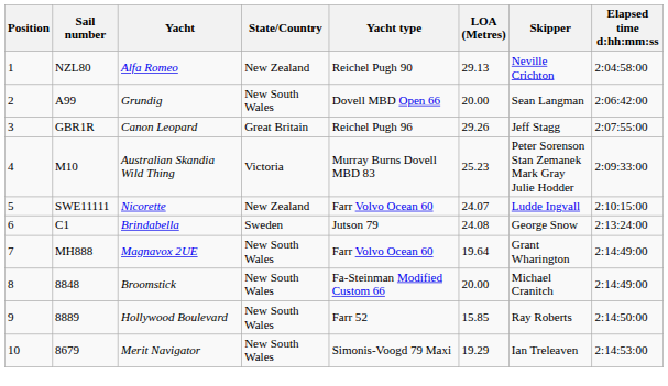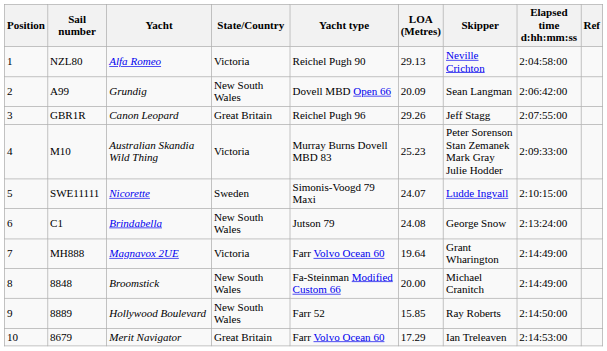+ column: Ref
Alfa Romeo | State/Country: New Zealand -> Victoria
Grundig | LOA (Metres): 20.00 -> 20.09
Nicorette | State/Country: New Zealand -> Sweden
Nicorette | Yacht type: Farr Volvo Ocean 60 -> Simonis-Voogd 79 Maxi
Brindabella | State/Country: Sweden -> New South Wales
Magnavox 2UE | State/Country: New South Wales -> Victoria
Merit Navigator | State/Country: New South Wales -> Great Britain
Merit Navigator | Yacht type: Simonis-Voogd 79 Maxi -> Farr Volvo Ocean 60
Merit Navigator | LOA (Metres): 19.29 -> 17.29
